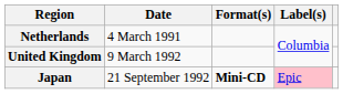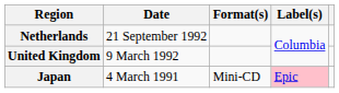Netherlands | Date: 4 March 1991 -> 21 September 1992
Japan | Date: 21 September 1992 -> 4 March 1991
Japan | Format(s): bold -> normal
